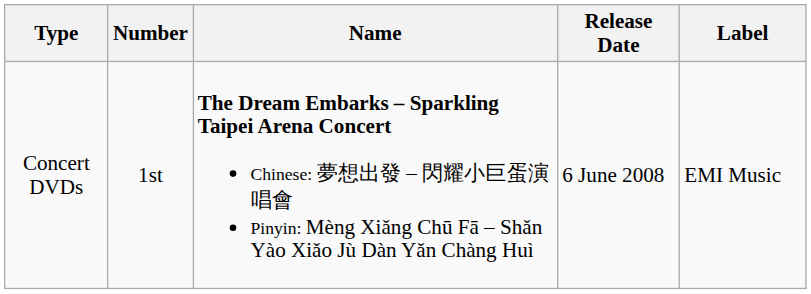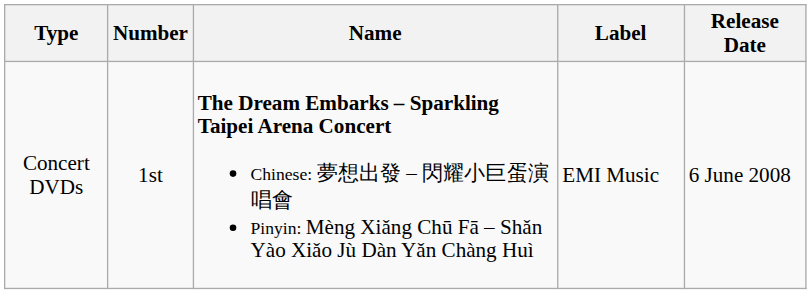columns swapped: Release Date <-> Label
